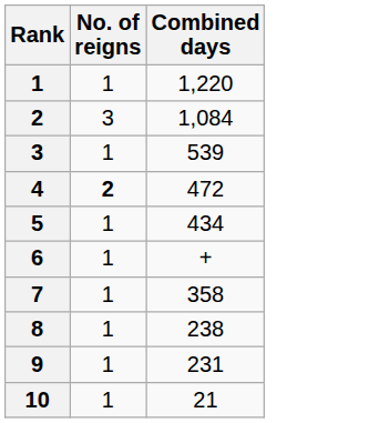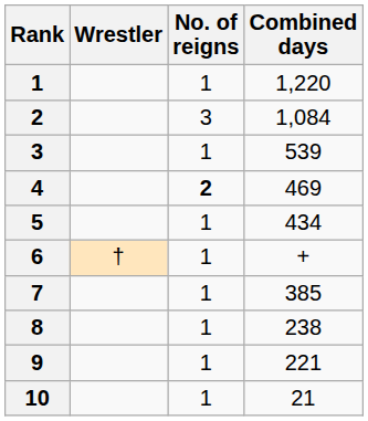+ column: Wrestler | †
4 | Combined days: 472 -> 469
7 | Combined days: 358 -> 385
9 | Combined days: 231 -> 221
